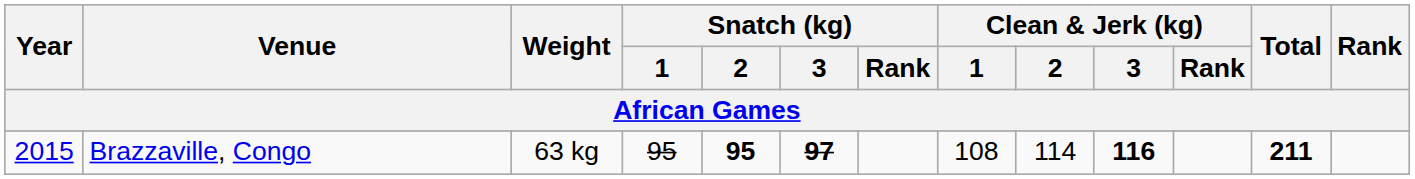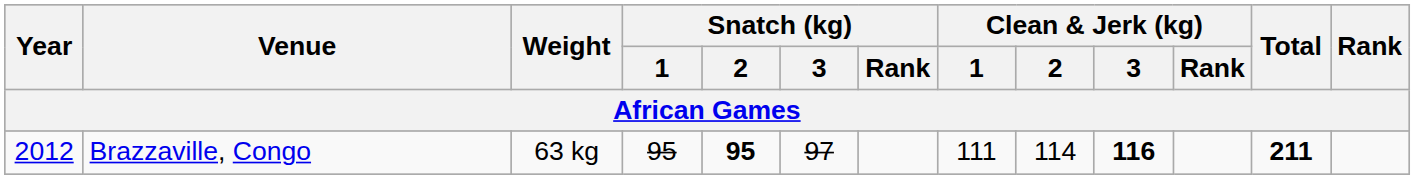Brazzaville, Congo | Year: 2015 -> 2012
Brazzaville, Congo | Snatch (kg) / 3: bold -> normal
Brazzaville, Congo | Clean & Jerk (kg) / 1: 108 -> 111
